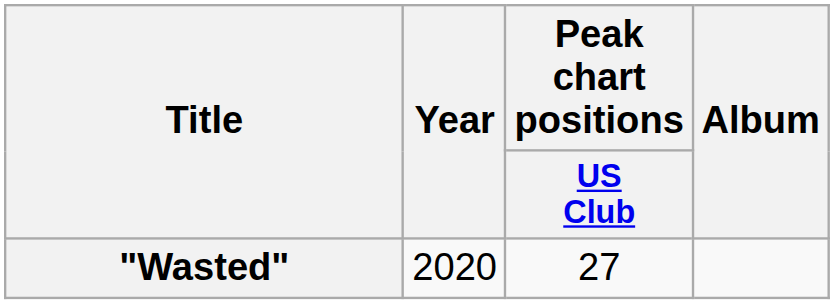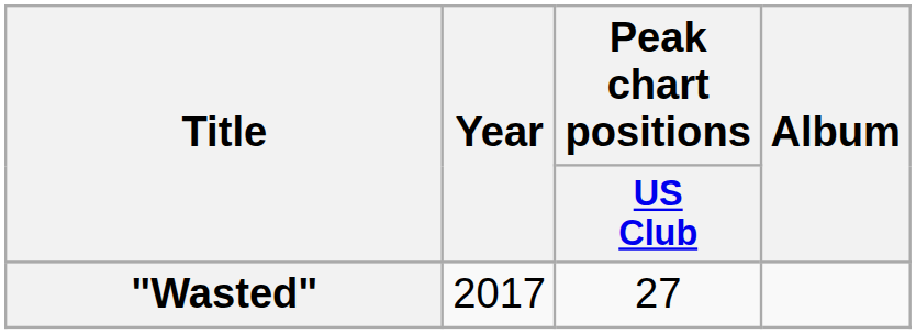"Wasted" | Year: 2020 -> 2017
